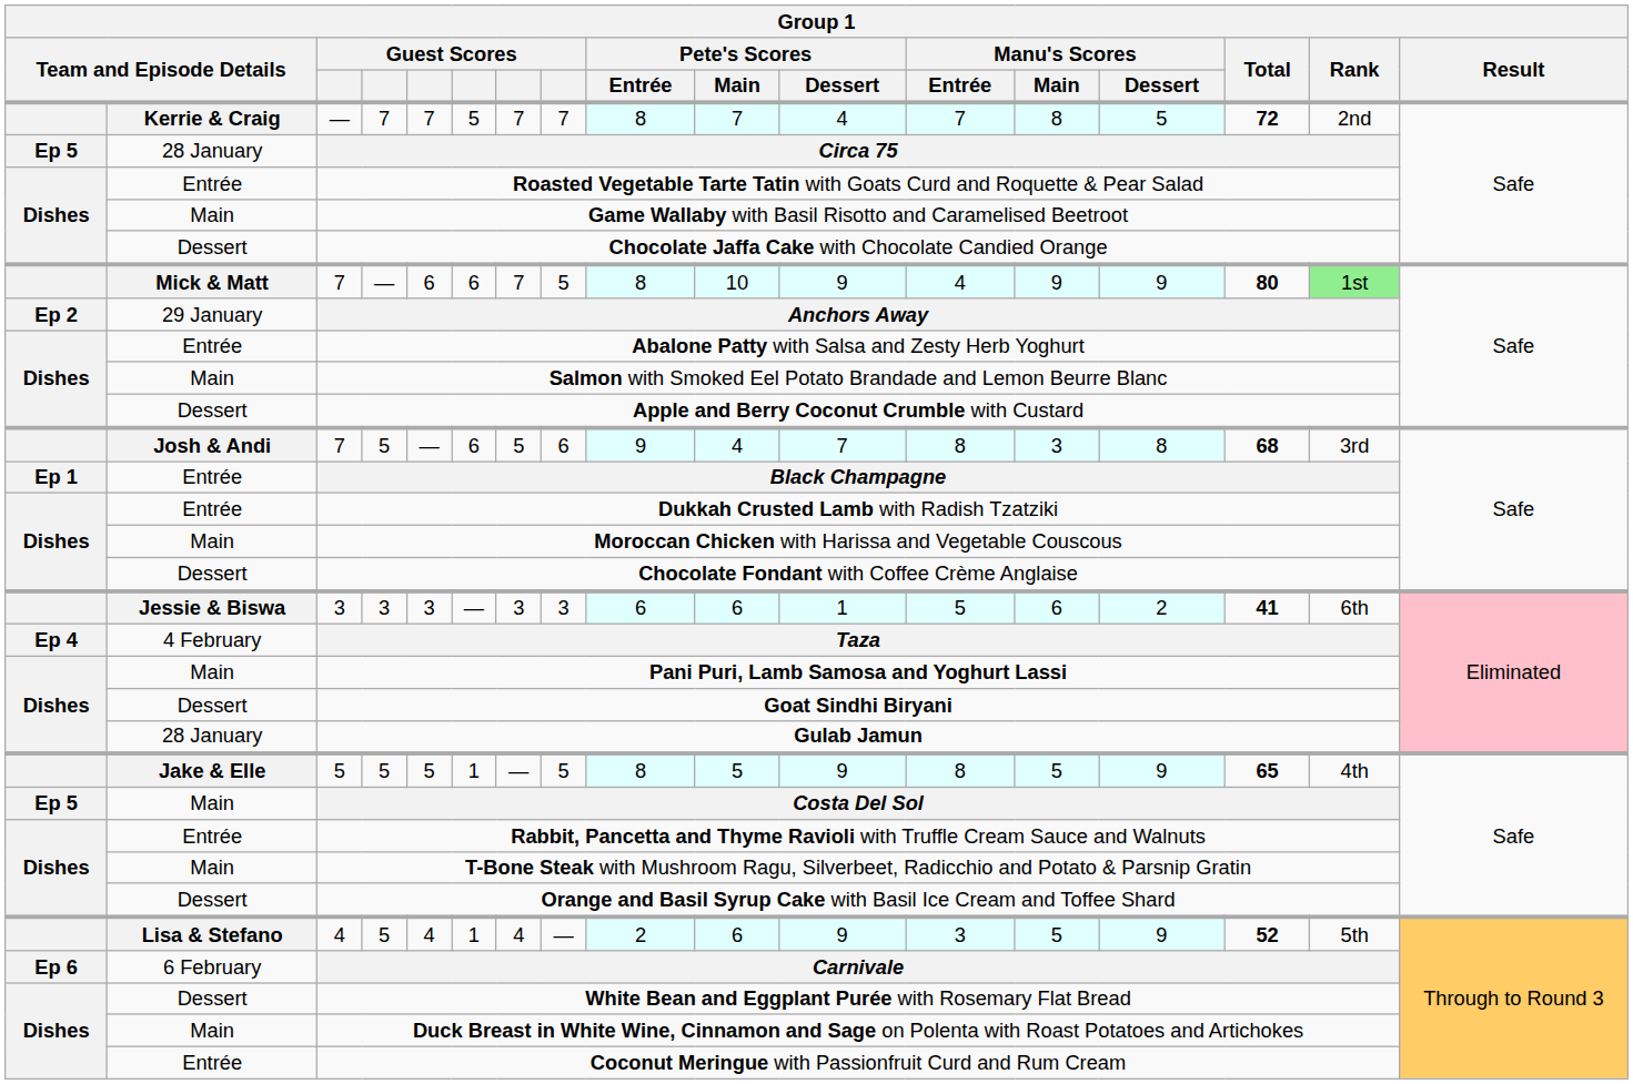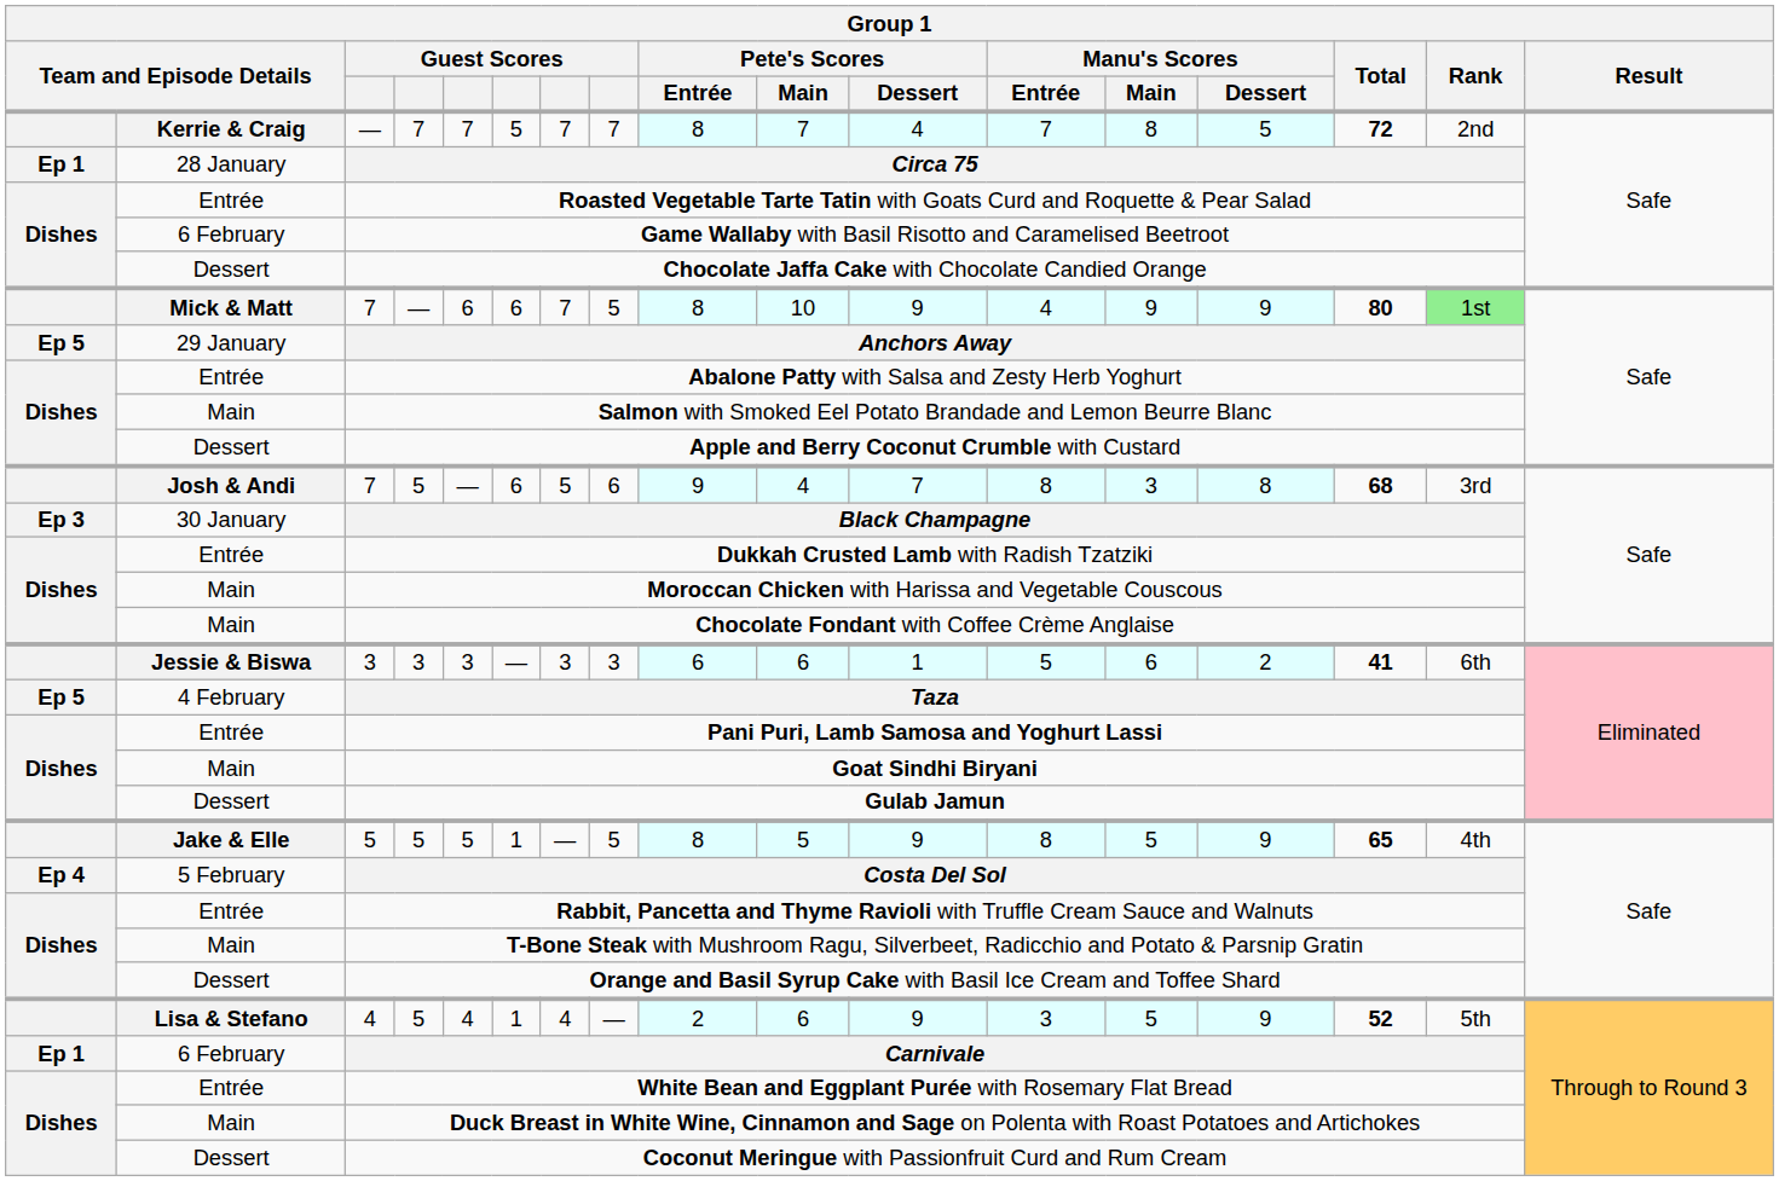Circa 75 | column 1: Ep 5 -> Ep 1
Game Wallaby with Basil Risotto and Caramelised Beetroot | column 2: Main -> 6 February
Anchors Away | column 1: Ep 2 -> Ep 5
Black Champagne | column 1: Ep 1 -> Ep 3
Black Champagne | column 2: Entrée -> 30 January
Chocolate Fondant with Coffee Crème Anglaise | column 2: Dessert -> Main
Taza | column 1: Ep 4 -> Ep 5
Pani Puri, Lamb Samosa and Yoghurt Lassi | column 2: Main -> Entrée
Goat Sindhi Biryani | column 2: Dessert -> Main
Gulab Jamun | column 2: 28 January -> Dessert
Costa Del Sol | column 1: Ep 5 -> Ep 4
Costa Del Sol | column 2: Main -> 5 February
Carnivale | column 1: Ep 6 -> Ep 1
White Bean and Eggplant Purée with Rosemary Flat Bread | column 2: Dessert -> Entrée
Coconut Meringue with Passionfruit Curd and Rum Cream | column 2: Entrée -> Dessert
